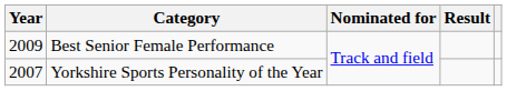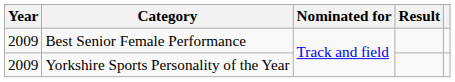Yorkshire Sports Personality of the Year | Year: 2007 -> 2009
